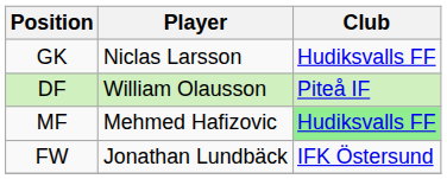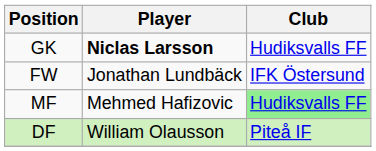GK | Player: normal -> bold
rows swapped: DF <-> FW
